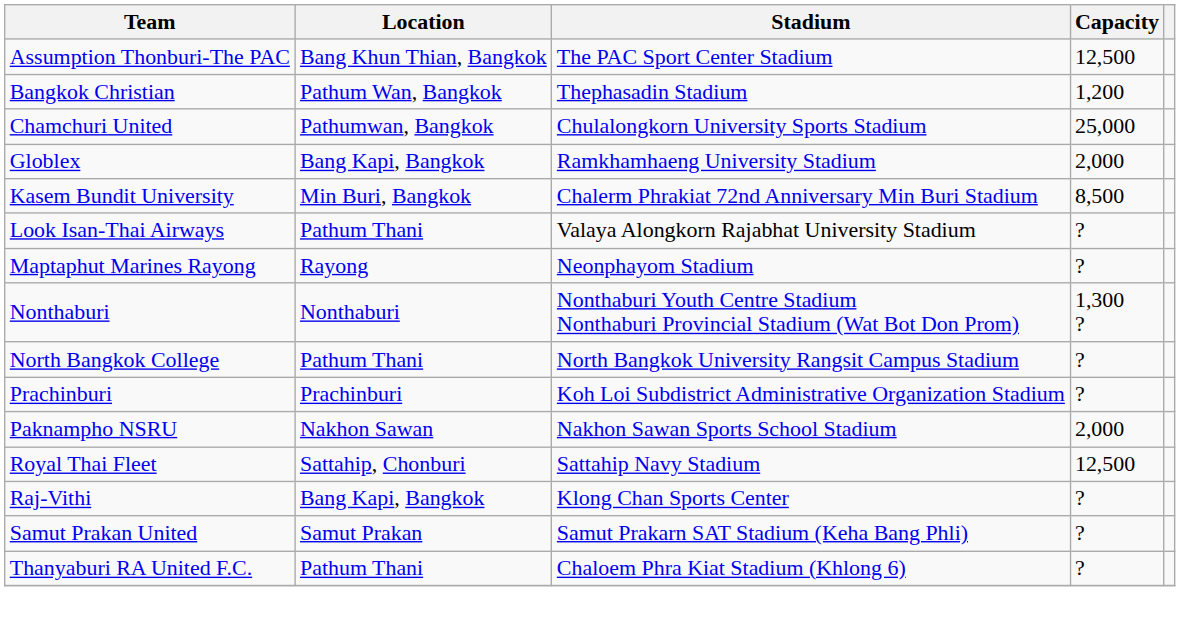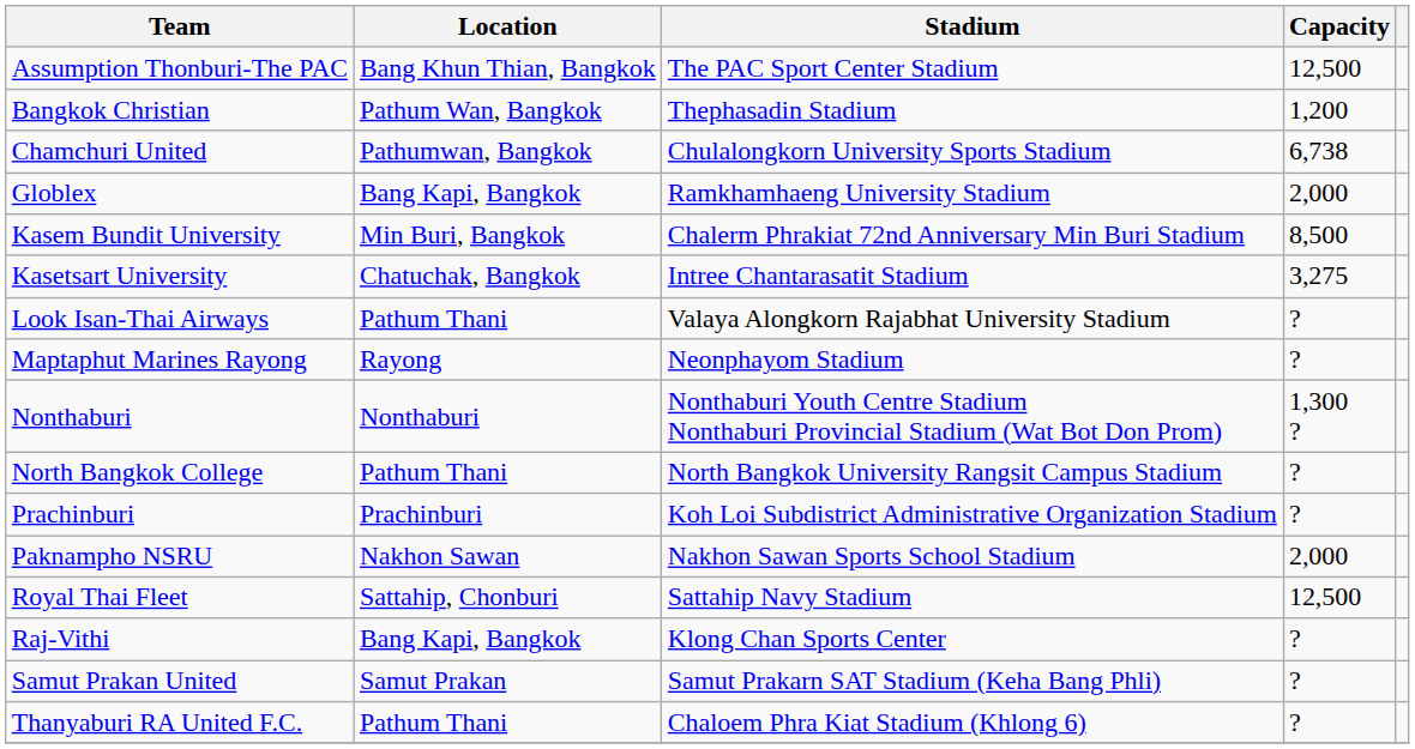Chamchuri United | Capacity: 25,000 -> 6,738
+ row: Kasetsart University | Chatuchak, Bangkok | Intree Chantarasatit Stadium | 3,275
